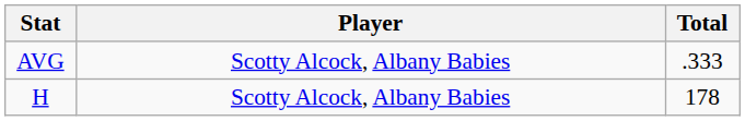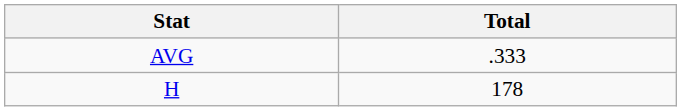- column: Player | Scotty Alcock, Albany Babies | Scotty Alcock, Albany Babies
